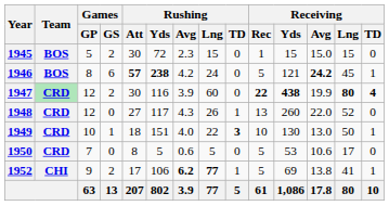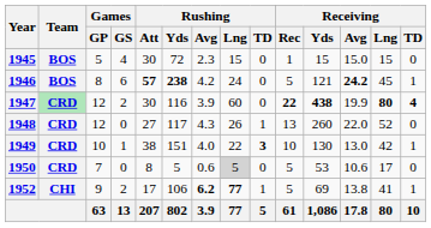1945 | Games / GS: 2 -> 4
1949 | Rushing / Att: 18 -> 38
1949 | Receiving / Lng: 50 -> 42
1950 | Rushing / Lng: no background -> lightgrey background
